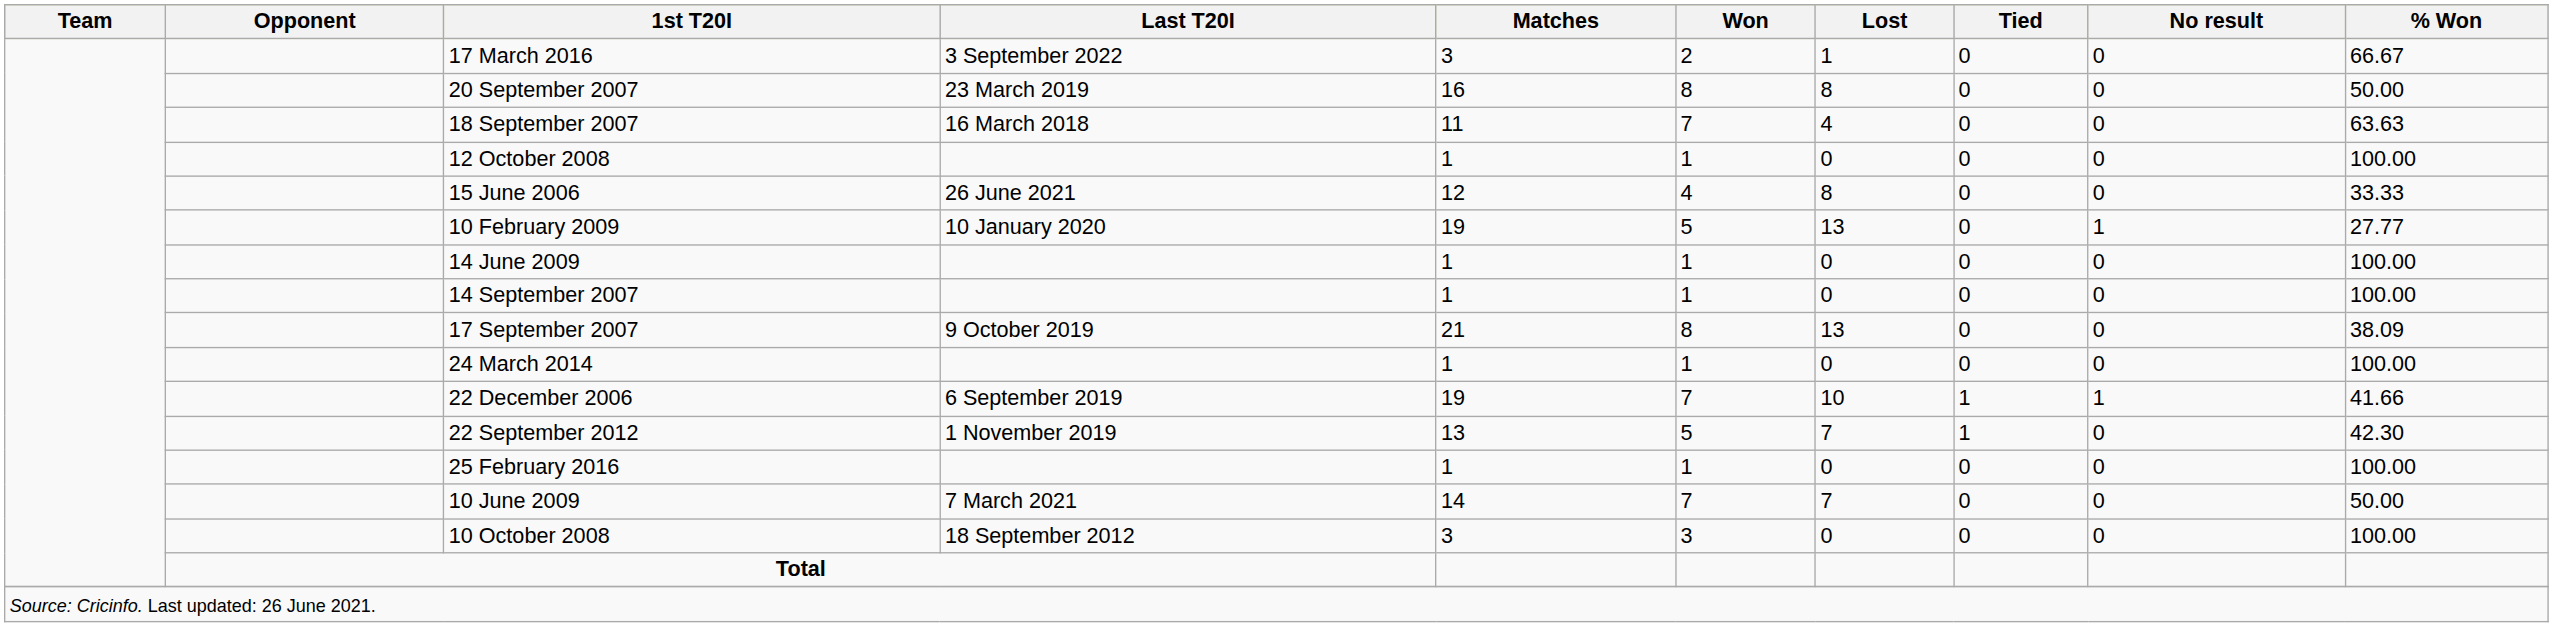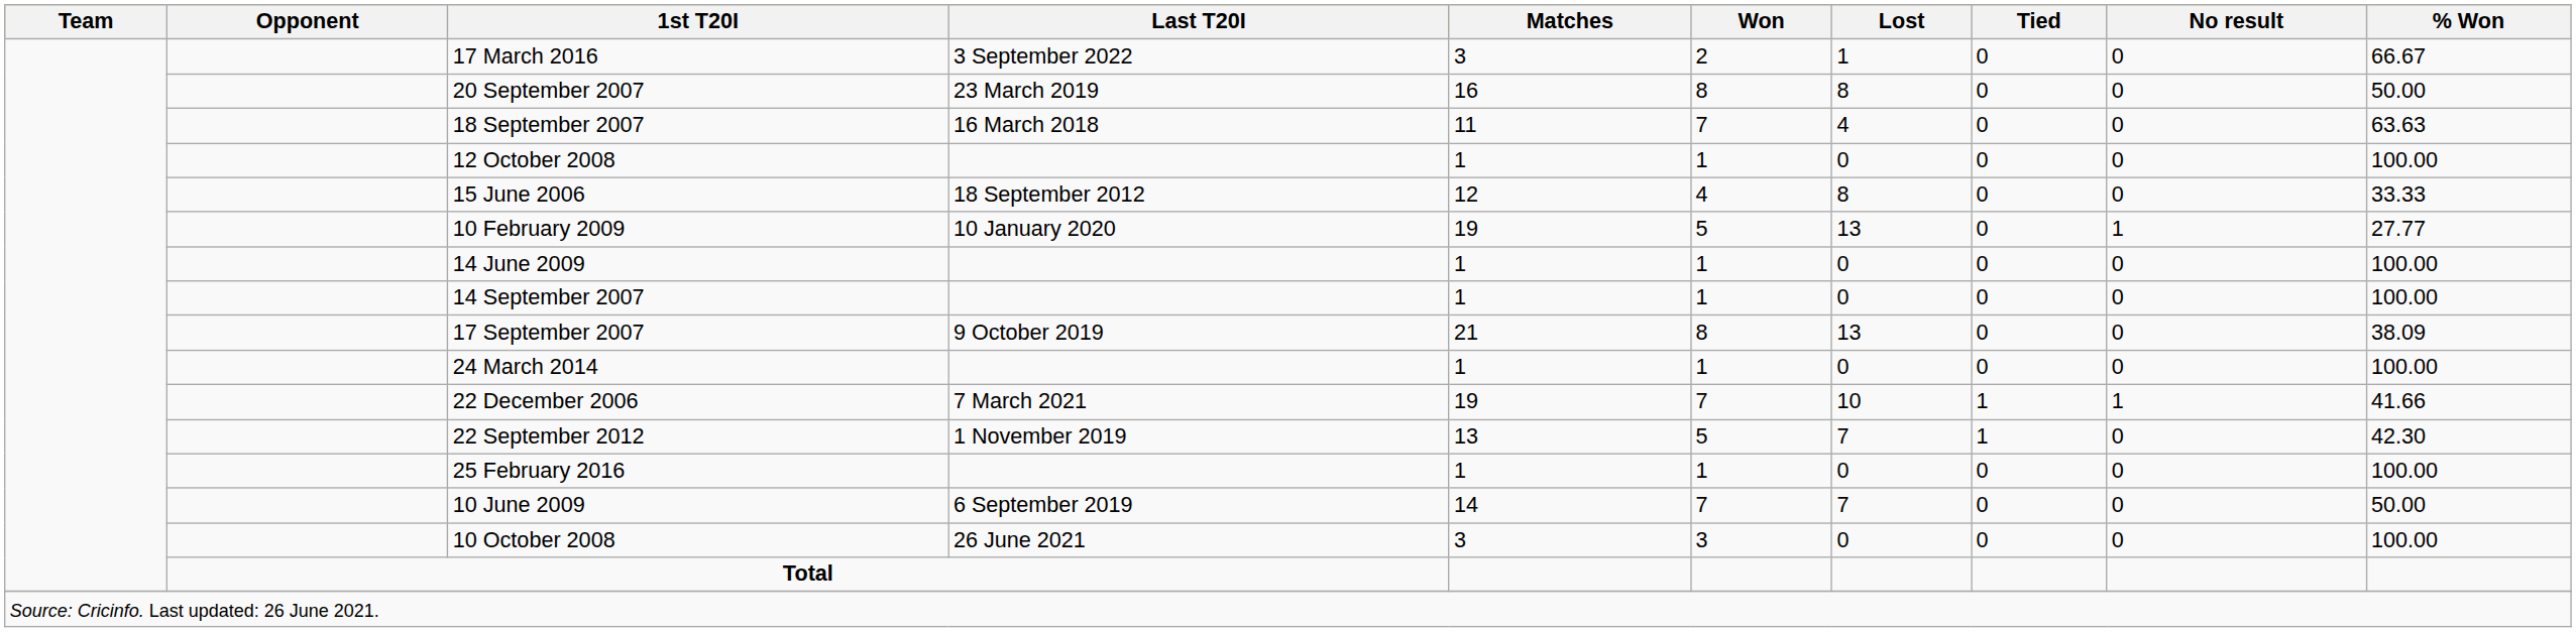15 June 2006 | Last T20I: 26 June 2021 -> 18 September 2012
22 December 2006 | Last T20I: 6 September 2019 -> 7 March 2021
10 June 2009 | Last T20I: 7 March 2021 -> 6 September 2019
10 October 2008 | Last T20I: 18 September 2012 -> 26 June 2021
